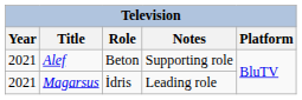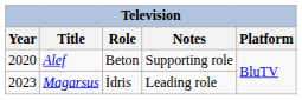Alef | Year: 2021 -> 2020
Magarsus | Year: 2021 -> 2023
